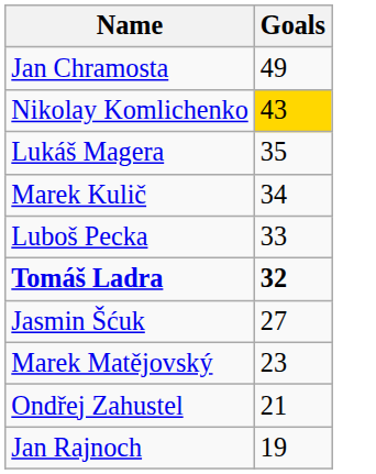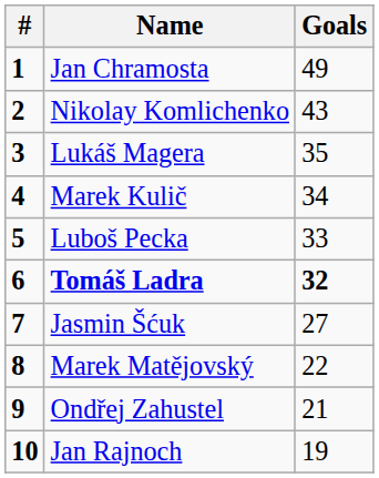+ column: # | 1 | 2 | 3 | 4 | 5 | 6 | 7 | 8 | 9 | 10
Nikolay Komlichenko | Goals: gold background -> no background
Marek Matějovský | Goals: 23 -> 22
